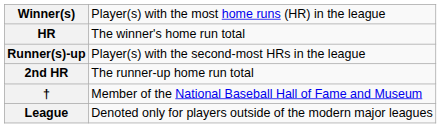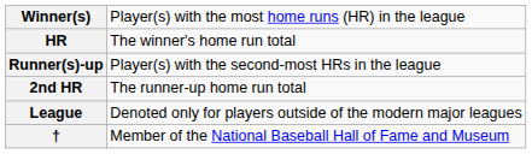rows swapped: League <-> †
